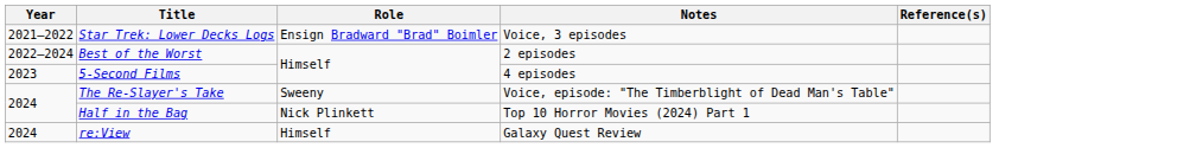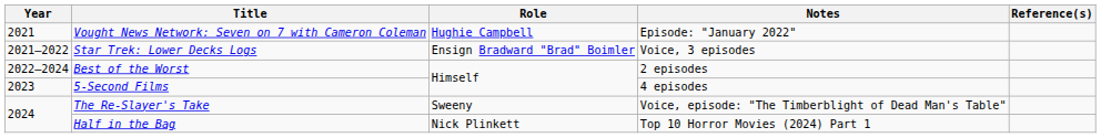+ row: 2021 | Vought News Network: Seven on 7 with Cameron Coleman | Hughie Campbell | Episode: "January 2022"
- row: 2024 | re:View | Himself | Galaxy Quest Review
